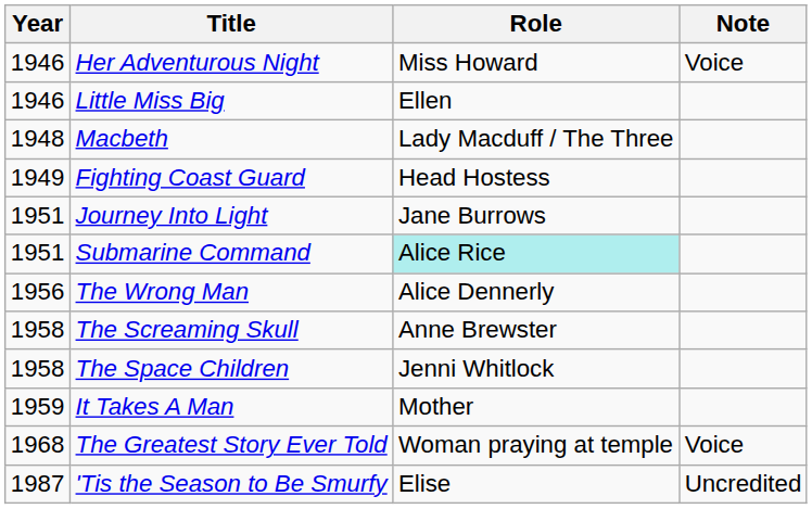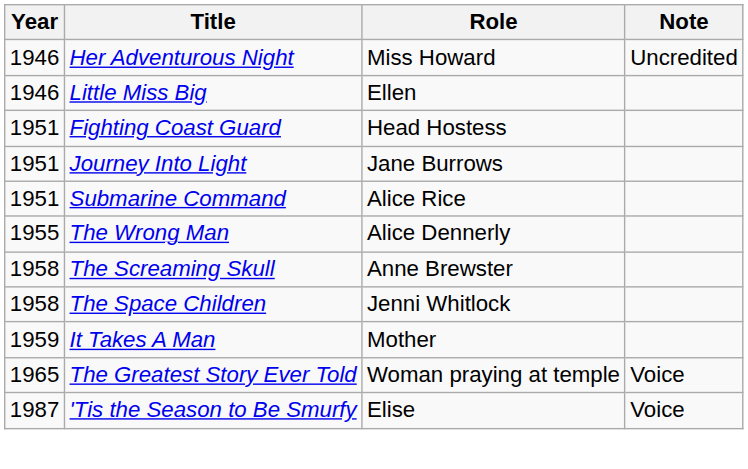Her Adventurous Night | Note: Voice -> Uncredited
- row: 1948 | Macbeth | Lady Macduff / The Three
Fighting Coast Guard | Year: 1949 -> 1951
Submarine Command | Role: paleturquoise background -> no background
The Wrong Man | Year: 1956 -> 1955
The Greatest Story Ever Told | Year: 1968 -> 1965
'Tis the Season to Be Smurfy | Note: Uncredited -> Voice
